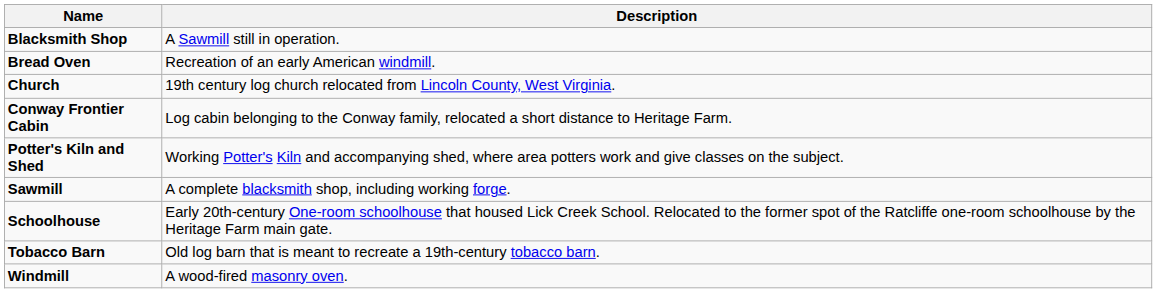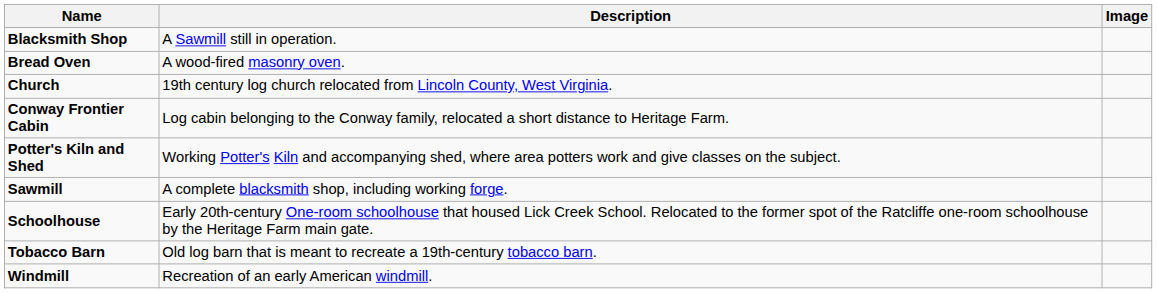+ column: Image
Bread Oven | Description: Recreation of an early American windmill. -> A wood-fired masonry oven.
Windmill | Description: A wood-fired masonry oven. -> Recreation of an early American windmill.
